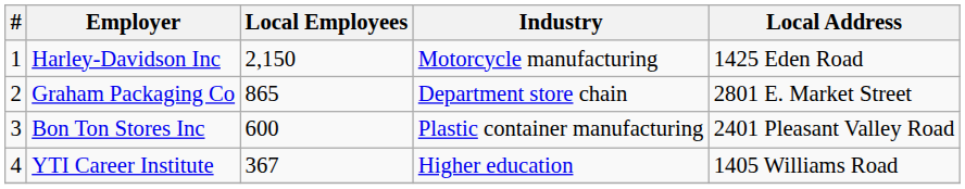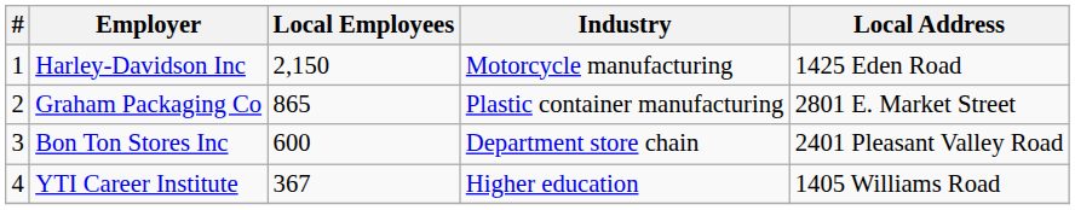Graham Packaging Co | Industry: Department store chain -> Plastic container manufacturing
Bon Ton Stores Inc | Industry: Plastic container manufacturing -> Department store chain
